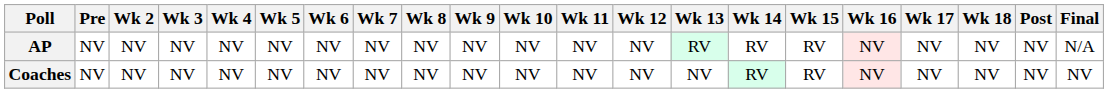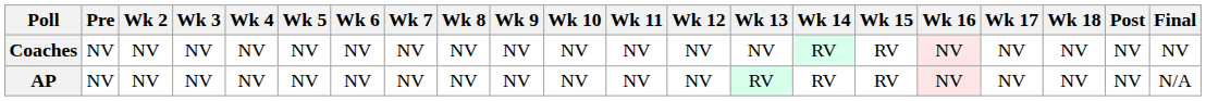rows swapped: AP <-> Coaches
